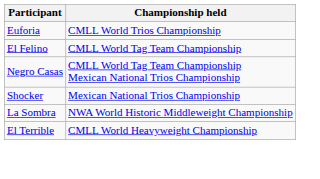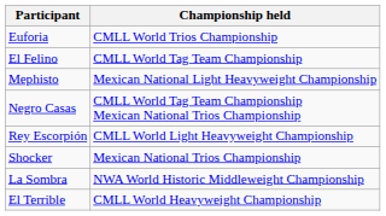+ row: Mephisto | Mexican National Light Heavyweight Championship
+ row: Rey Escorpión | CMLL World Light Heavyweight Championship
